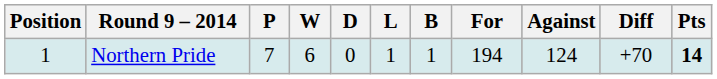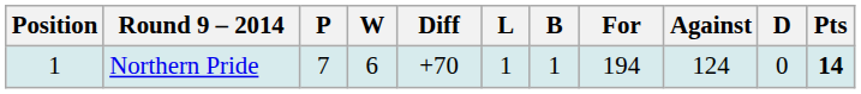columns swapped: D <-> Diff
